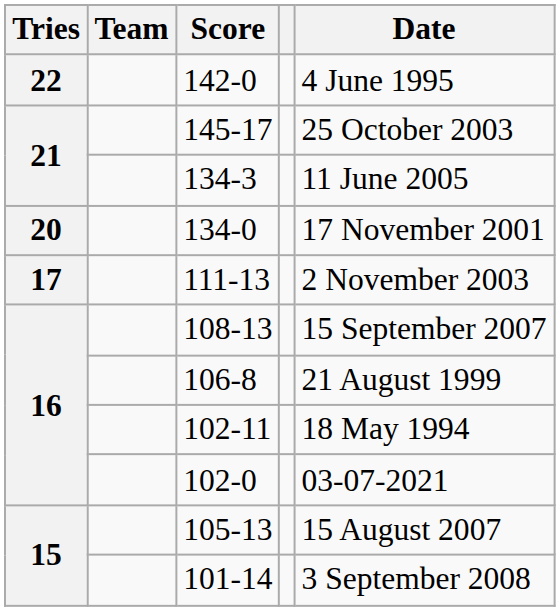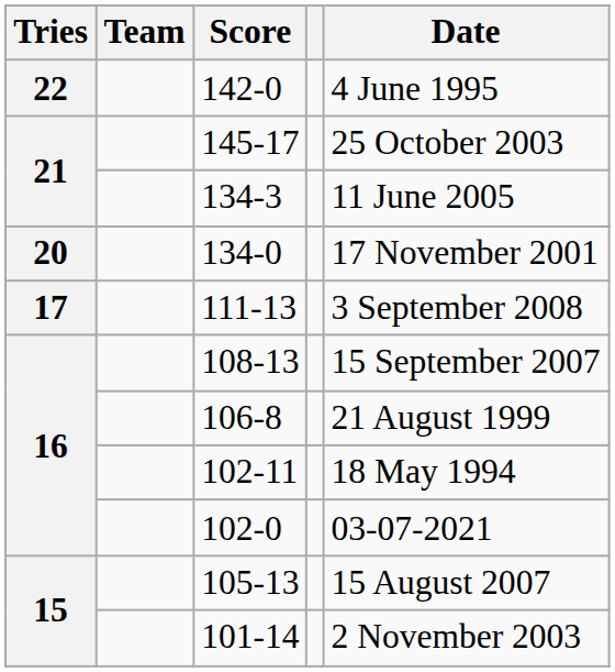111-13 | Date: 2 November 2003 -> 3 September 2008
101-14 | Date: 3 September 2008 -> 2 November 2003
